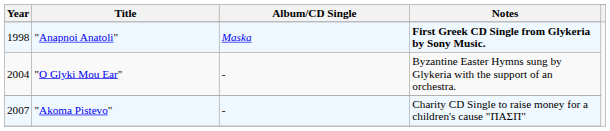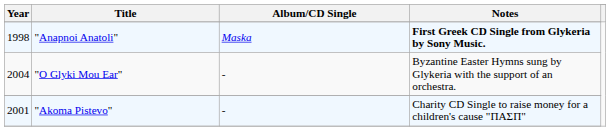"Akoma Pistevo" | Year: 2007 -> 2001
